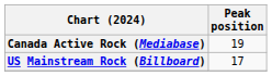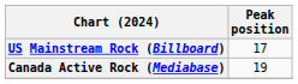rows swapped: US Mainstream Rock (Billboard) <-> Canada Active Rock (Mediabase)
